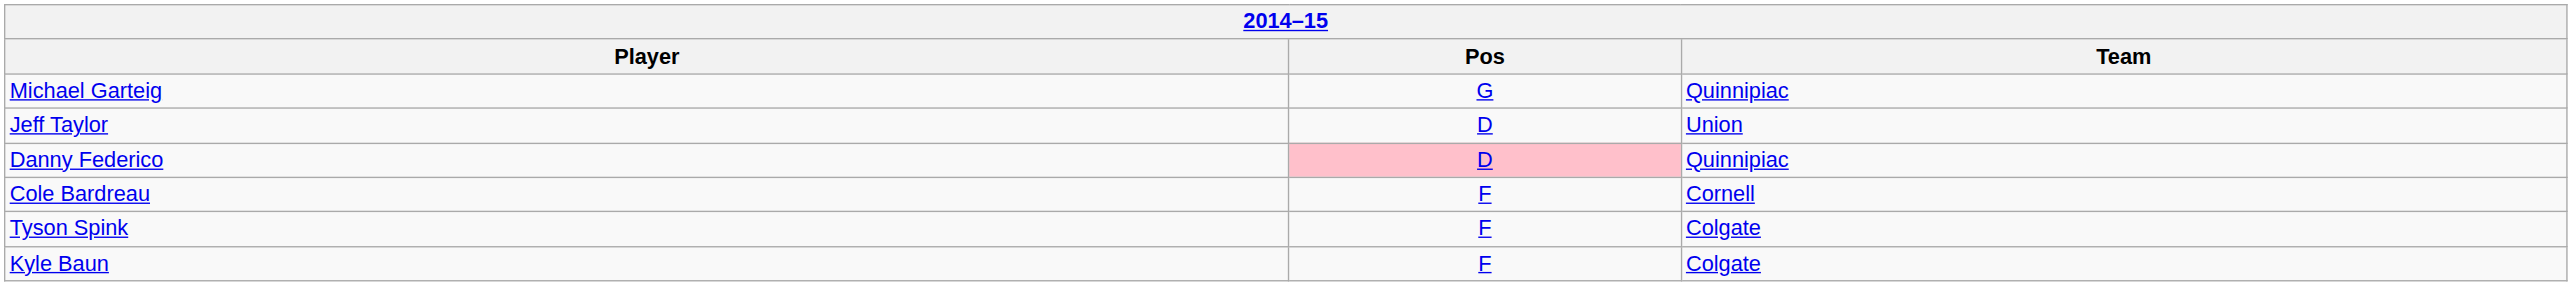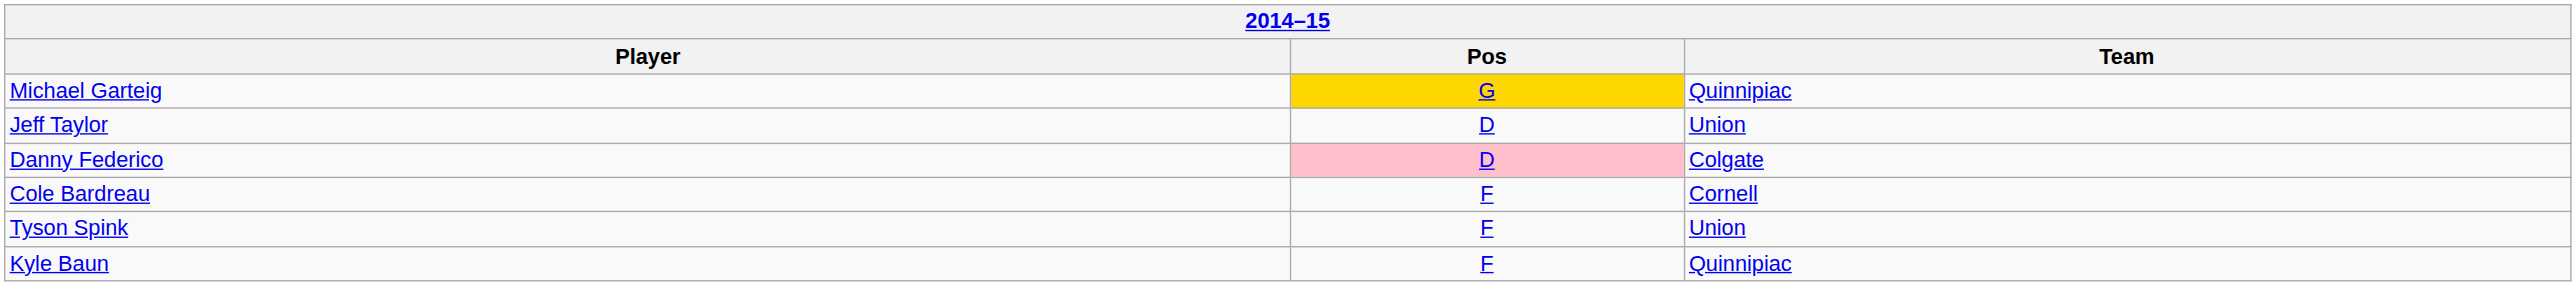Michael Garteig | Pos: no background -> gold background
Danny Federico | Team: Quinnipiac -> Colgate
Tyson Spink | Team: Colgate -> Union
Kyle Baun | Team: Colgate -> Quinnipiac
